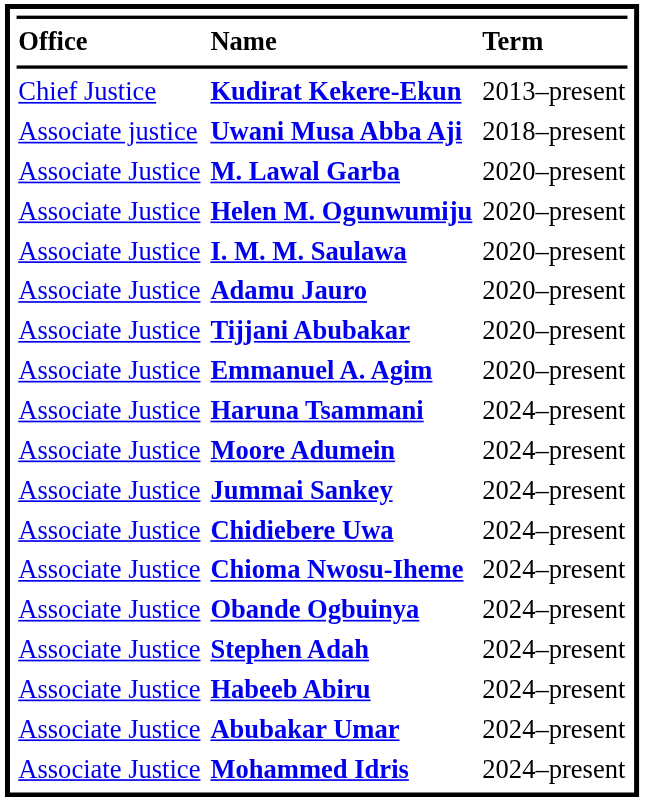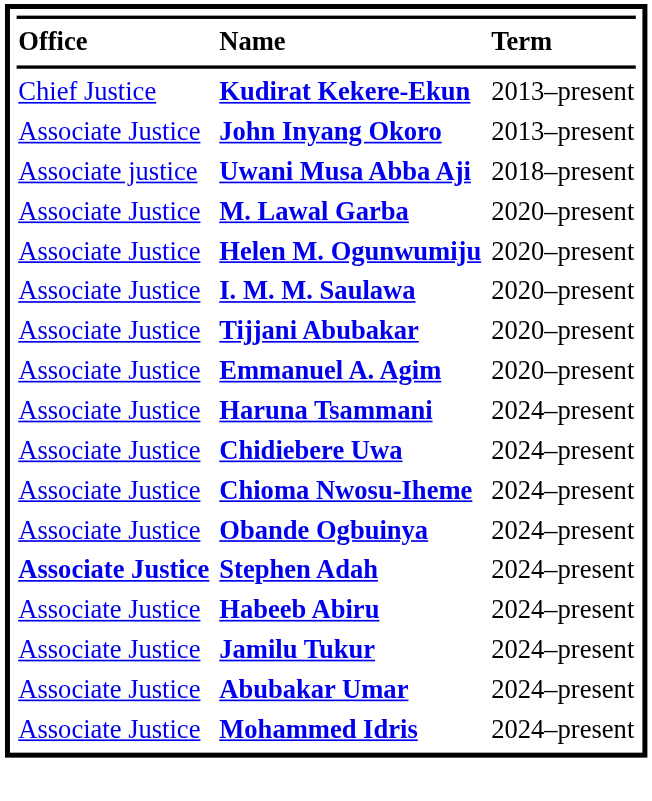+ row: Associate Justice | John Inyang Okoro | 2013–present
- row: Associate Justice | Adamu Jauro | 2020–present
- row: Associate Justice | Moore Adumein | 2024–present
- row: Associate Justice | Jummai Sankey | 2024–present
Stephen Adah | column 1: normal -> bold
+ row: Associate Justice | Jamilu Tukur | 2024–present
